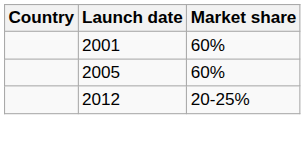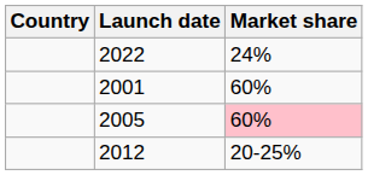+ row: 2022 | 24%
2005 | Market share: no background -> pink background
